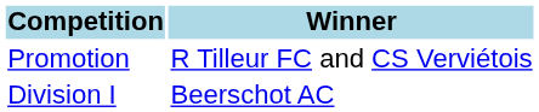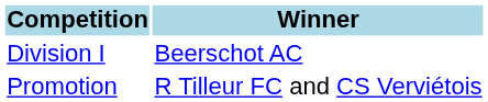rows swapped: Division I <-> Promotion
